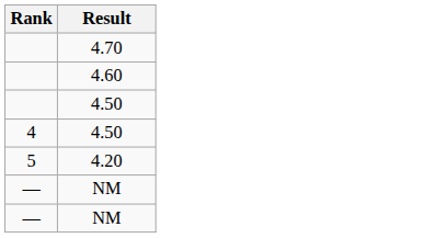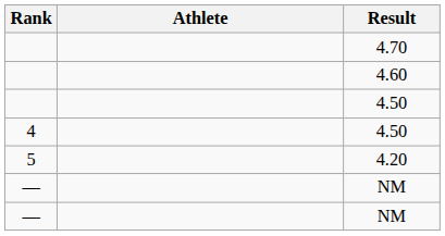+ column: Athlete
